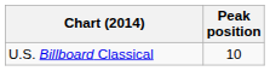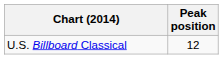U.S. Billboard Classical | Peak position: 10 -> 12
